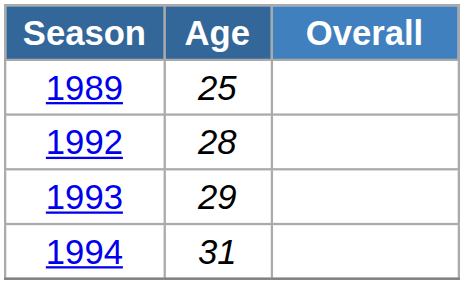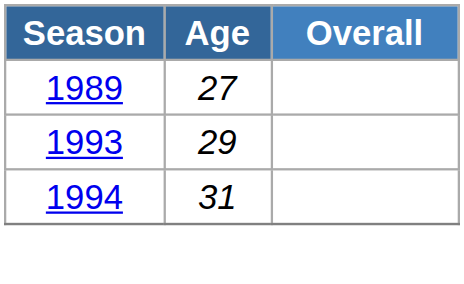1989 | Age: 25 -> 27
- row: 1992 | 28
